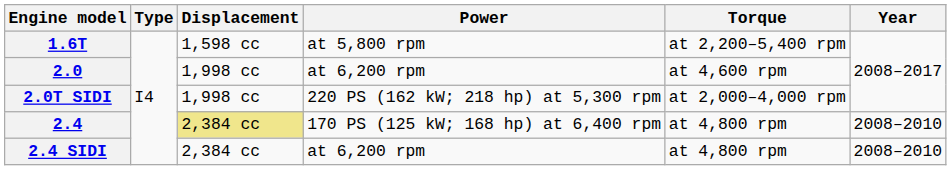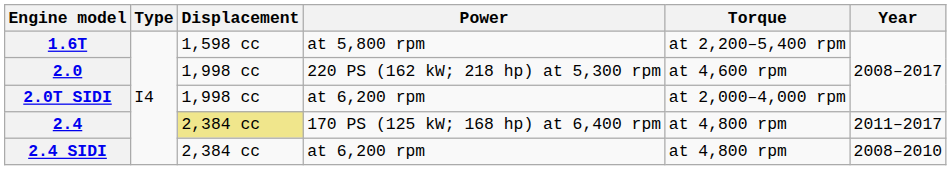2.0 | Power: at 6,200 rpm -> 220 PS (162 kW; 218 hp) at 5,300 rpm
2.0T SIDI | Power: 220 PS (162 kW; 218 hp) at 5,300 rpm -> at 6,200 rpm
2.4 | Year: 2008–2010 -> 2011–2017
